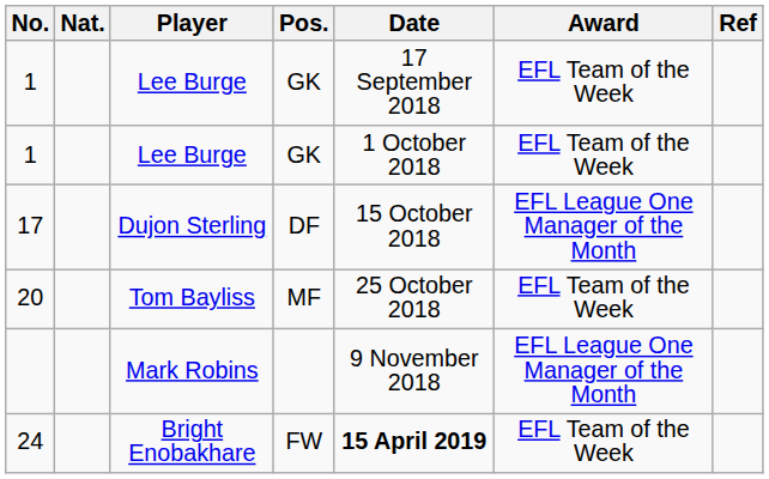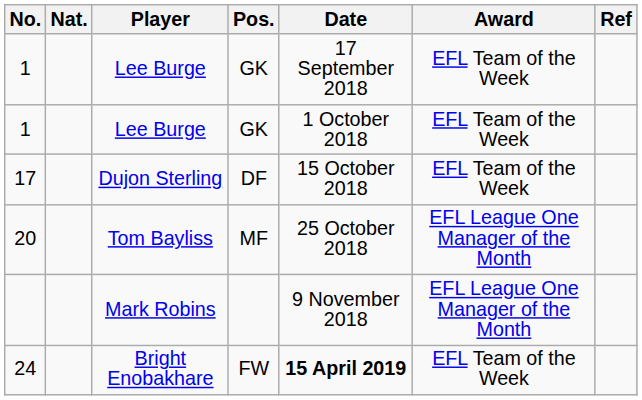17 | Award: EFL League One Manager of the Month -> EFL Team of the Week
20 | Award: EFL Team of the Week -> EFL League One Manager of the Month
